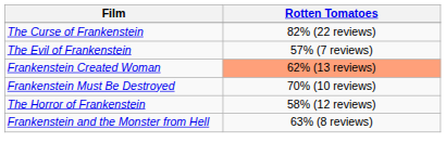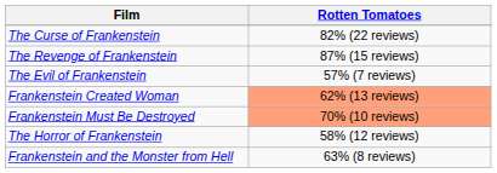+ row: The Revenge of Frankenstein | 87% (15 reviews)
Frankenstein Must Be Destroyed | Rotten Tomatoes: no background -> lightsalmon background
